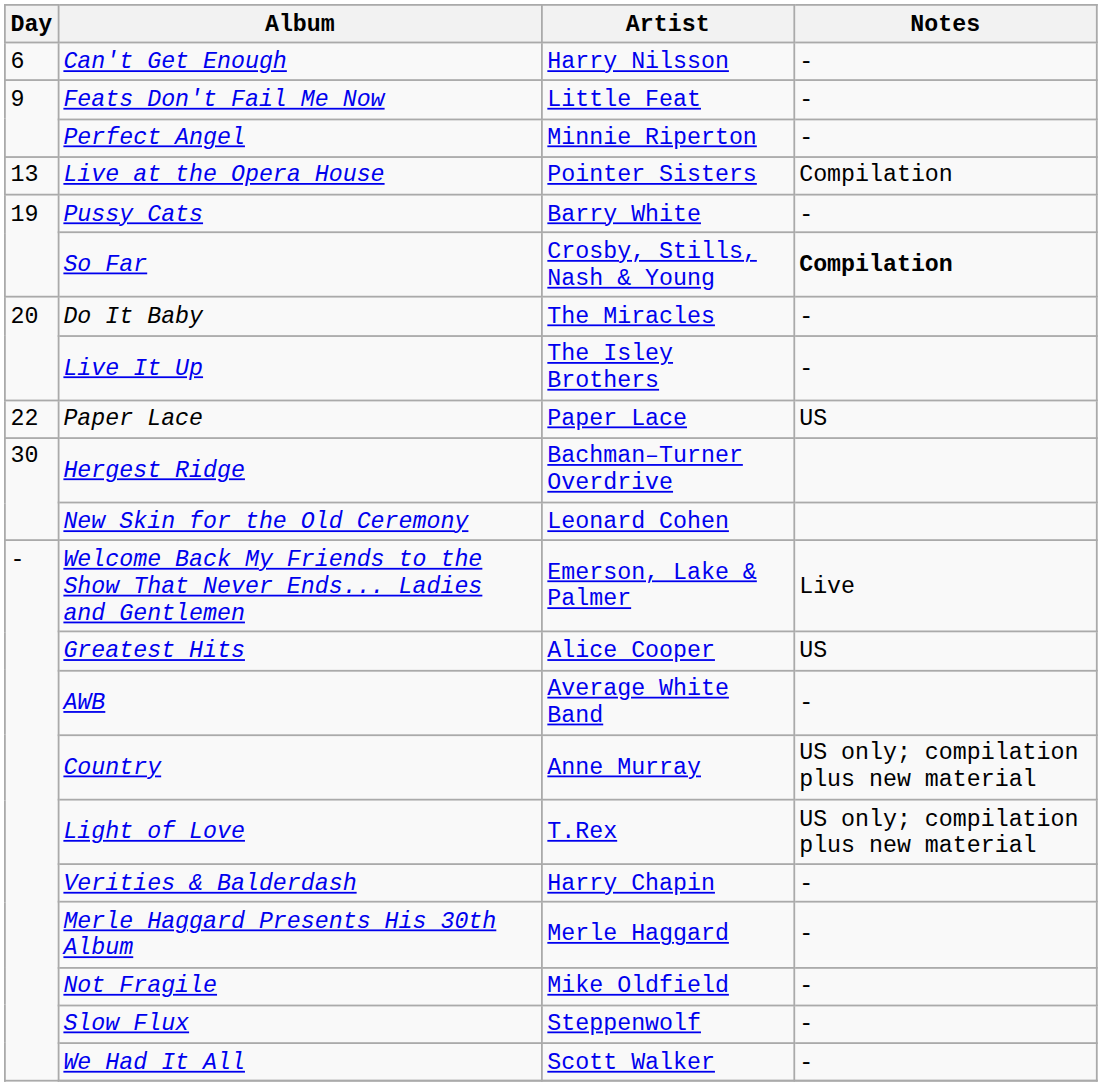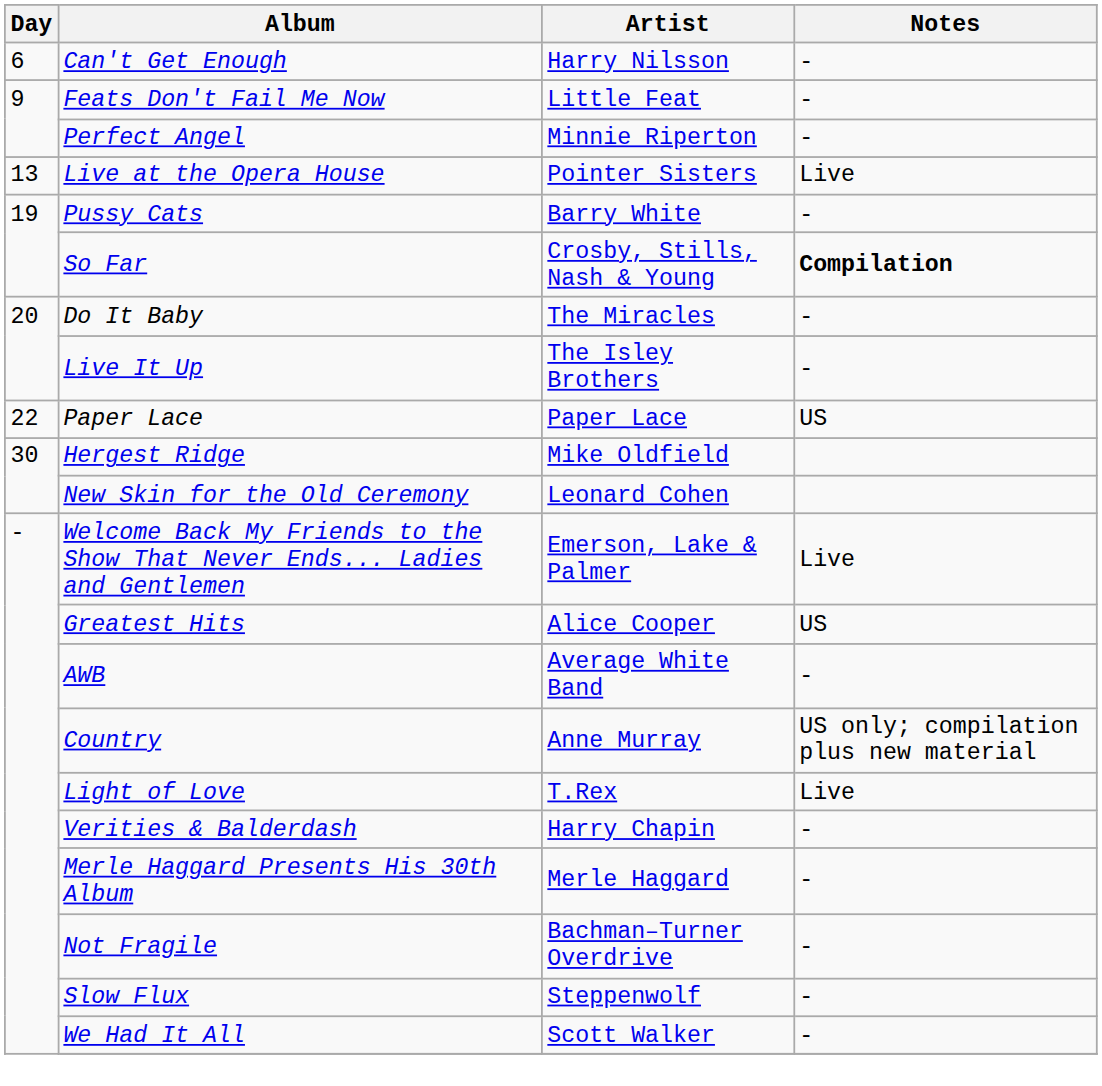Live at the Opera House | Notes: Compilation -> Live
Hergest Ridge | Artist: Bachman–Turner Overdrive -> Mike Oldfield
Light of Love | Notes: US only; compilation plus new material -> Live
Not Fragile | Artist: Mike Oldfield -> Bachman–Turner Overdrive
